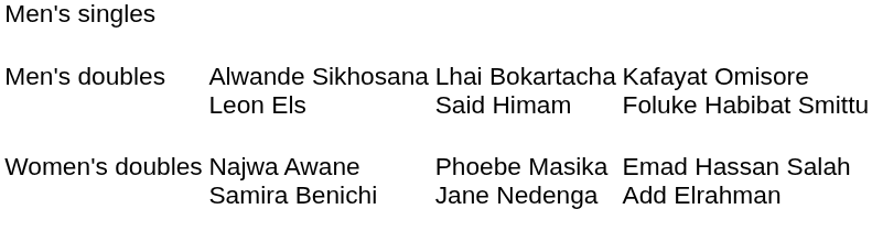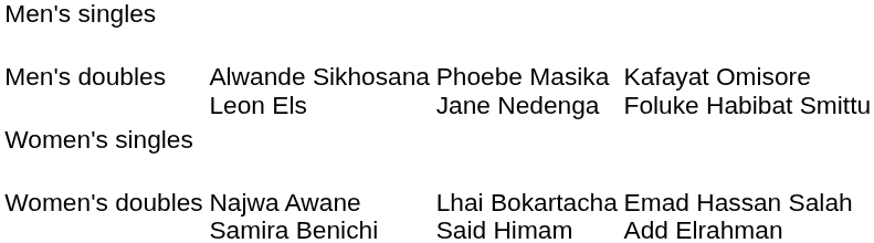Men's doubles | column 3: Lhai Bokartacha Said Himam -> Phoebe Masika Jane Nedenga
+ row: Women's singles
Women's doubles | column 3: Phoebe Masika Jane Nedenga -> Lhai Bokartacha Said Himam
